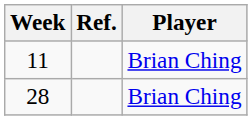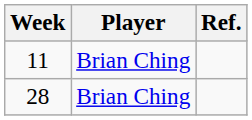columns swapped: Player <-> Ref.
